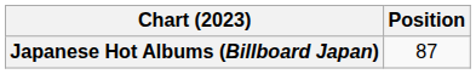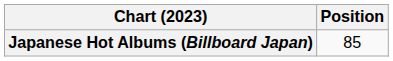Japanese Hot Albums (Billboard Japan) | Position: 87 -> 85
